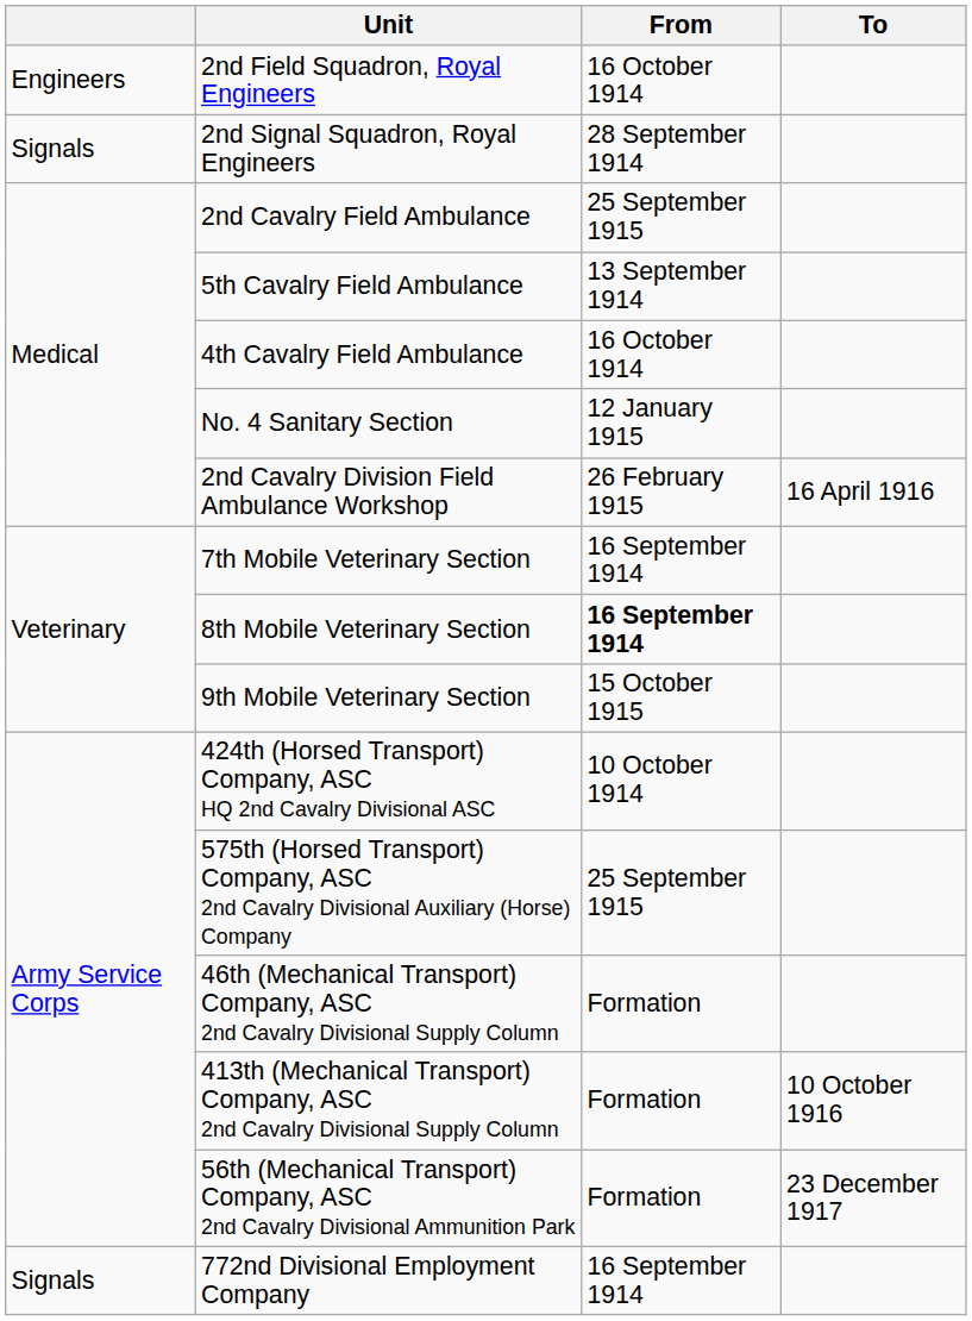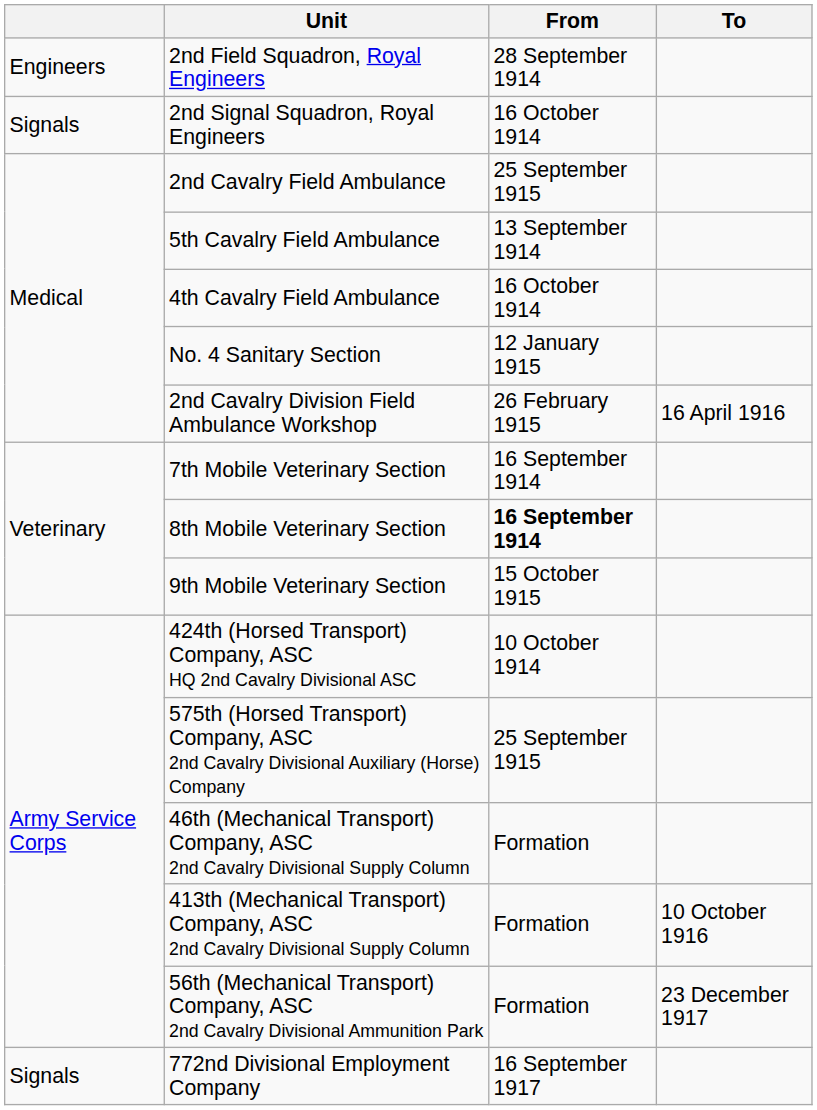2nd Field Squadron, Royal Engineers | From: 16 October 1914 -> 28 September 1914
2nd Signal Squadron, Royal Engineers | From: 28 September 1914 -> 16 October 1914
772nd Divisional Employment Company | From: 16 September 1914 -> 16 September 1917
